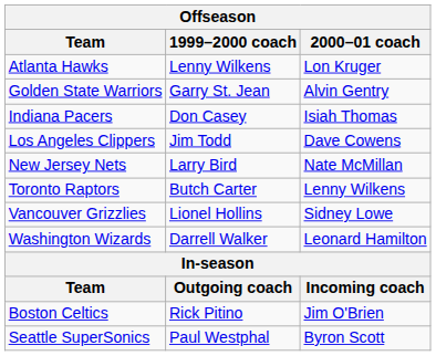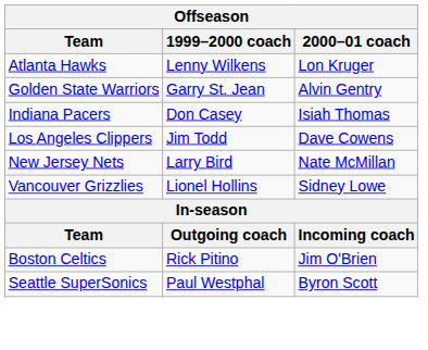- row: Toronto Raptors | Butch Carter | Lenny Wilkens
- row: Washington Wizards | Darrell Walker | Leonard Hamilton
